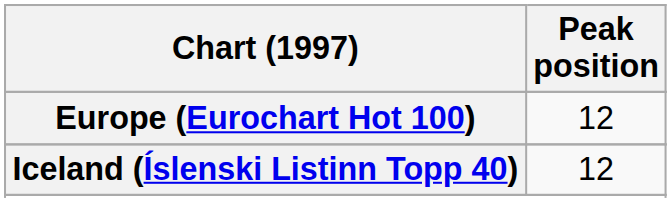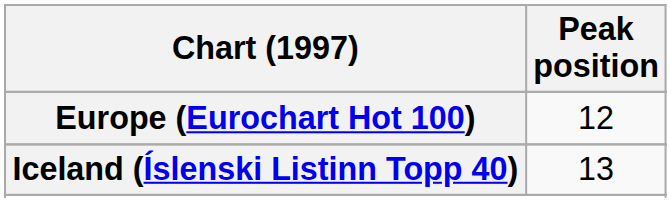Iceland (Íslenski Listinn Topp 40) | Peak position: 12 -> 13
